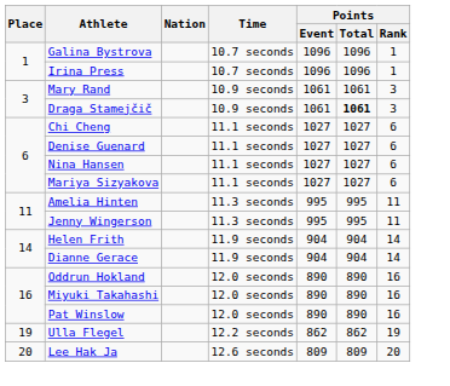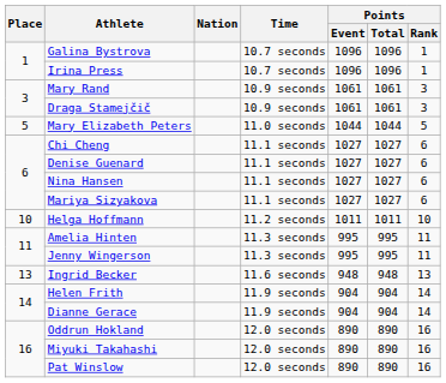Draga Stamejčič | Points / Total: bold -> normal
+ row: 5 | Mary Elizabeth Peters | 11.0 seconds | 1044 | 1044 | 5
+ row: 10 | Helga Hoffmann | 11.2 seconds | 1011 | 1011 | 10
+ row: 13 | Ingrid Becker | 11.6 seconds | 948 | 948 | 13
- row: 19 | Ulla Flegel | 12.2 seconds | 862 | 862 | 19
- row: 20 | Lee Hak Ja | 12.6 seconds | 809 | 809 | 20
